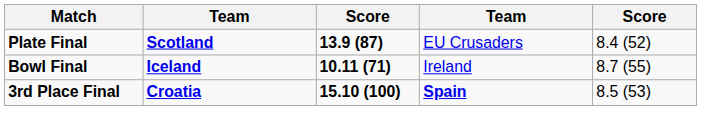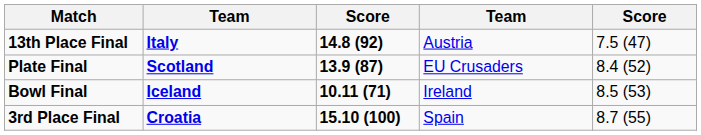+ row: 13th Place Final | Italy | 14.8 (92) | Austria | 7.5 (47)
Bowl Final | column 5: 8.7 (55) -> 8.5 (53)
3rd Place Final | column 4: bold -> normal
3rd Place Final | column 5: 8.5 (53) -> 8.7 (55)
